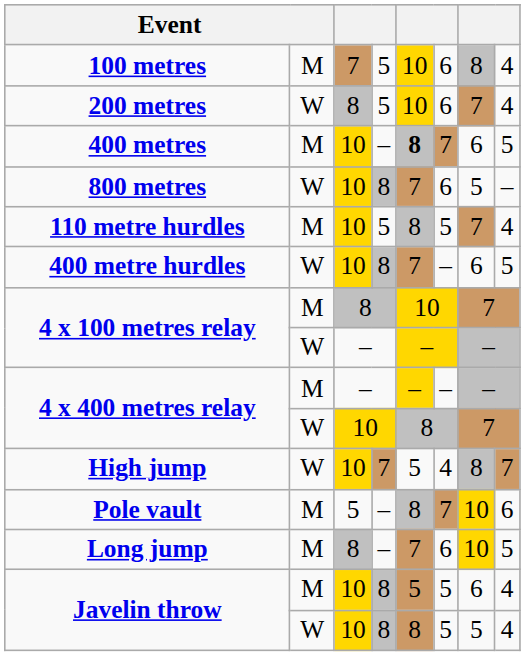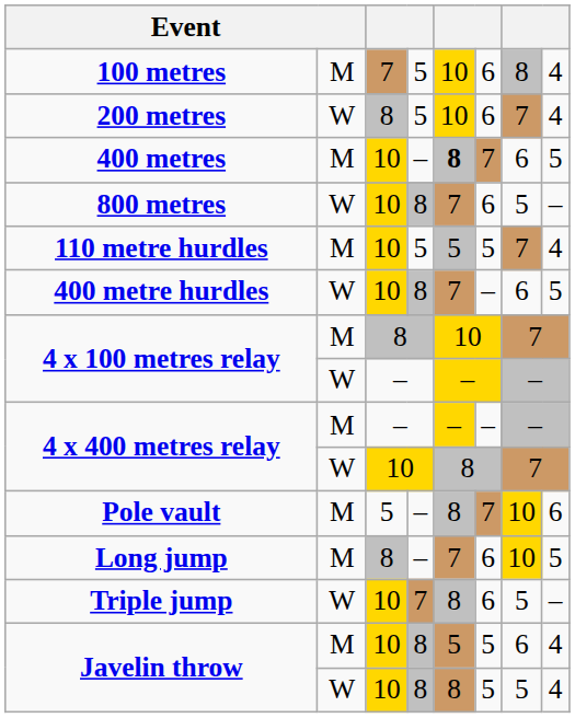110 metre hurdles | column 5: 8 -> 5
- row: High jump | W | 10 | 7 | 5 | 4 | 8 | 7
+ row: Triple jump | W | 10 | 7 | 8 | 6 | 5 | –
